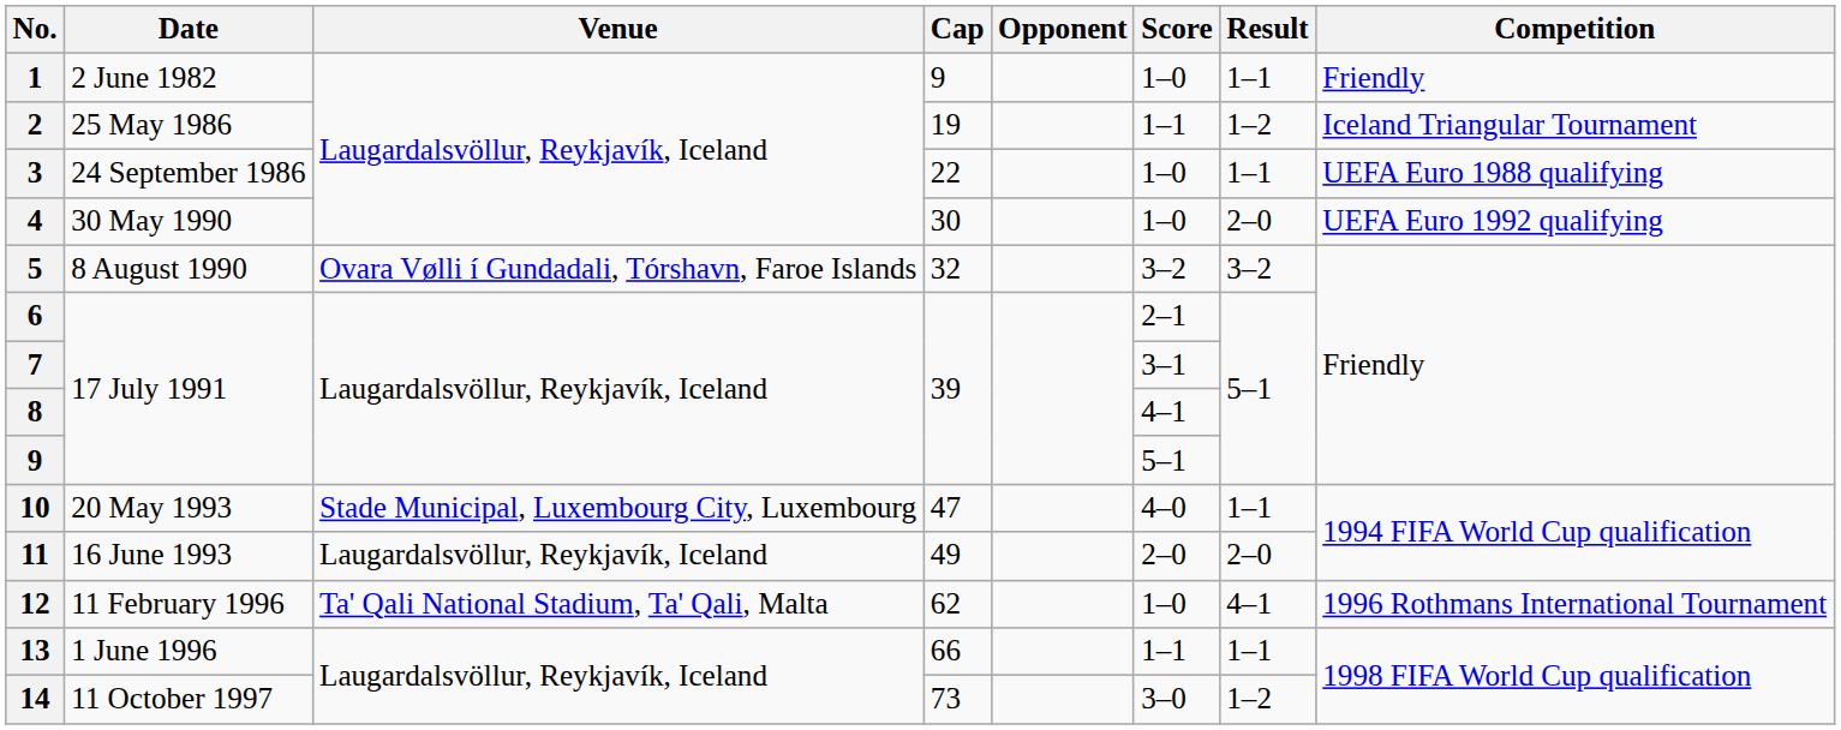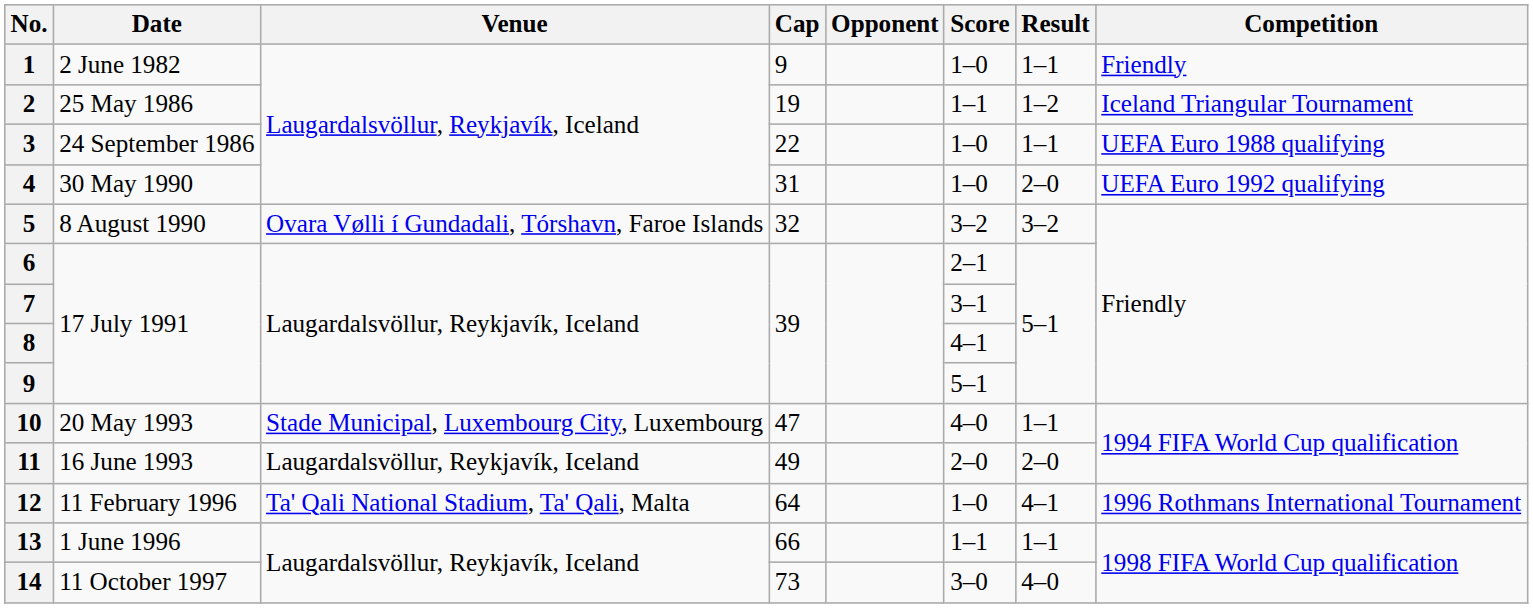4 | Cap: 30 -> 31
12 | Cap: 62 -> 64
14 | Result: 1–2 -> 4–0
